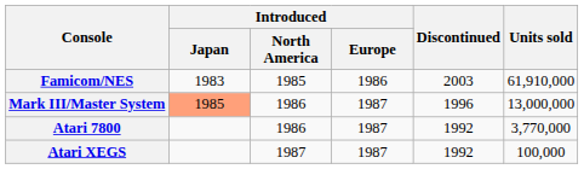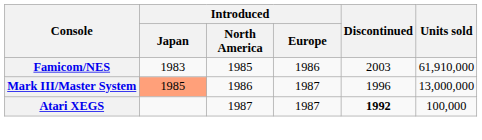- row: Atari 7800 | 1986 | 1987 | 1992 | 3,770,000
Atari XEGS | Discontinued: normal -> bold
